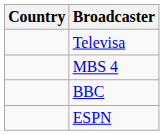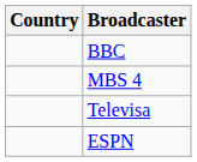rows swapped: Televisa <-> BBC
